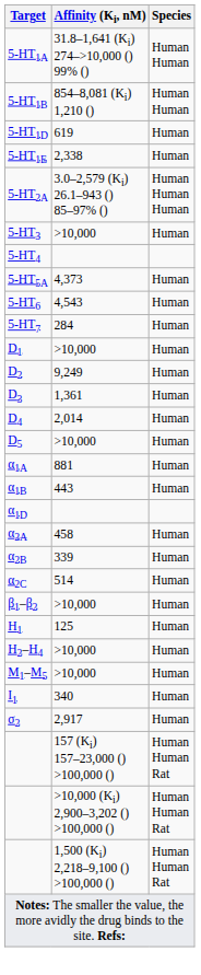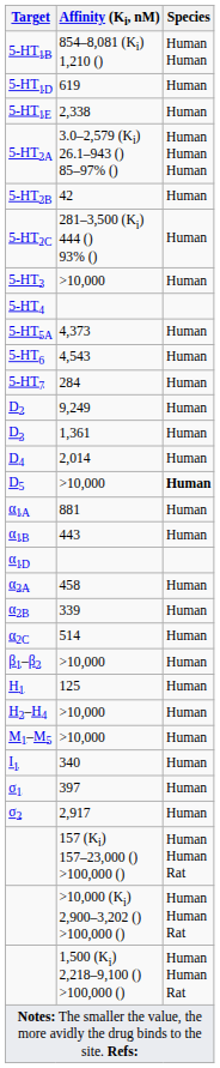- row: 5-HT1A | 31.8–1,641 (Ki) 274–>10,000 () 99% () | Human Human
+ row: 5-HT2B | 42 | Human
+ row: 5-HT2C | 281–3,500 (Ki) 444 () 93% () | Human
- row: D1 | >10,000 | Human
D5 | Species: normal -> bold
+ row: σ1 | 397 | Human
